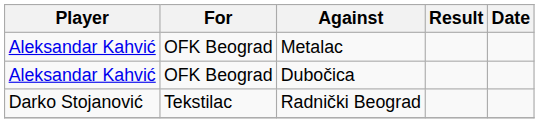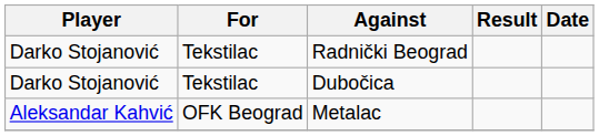rows swapped: Metalac <-> Radnički Beograd
Dubočica | Player: Aleksandar Kahvić -> Darko Stojanović
Dubočica | For: OFK Beograd -> Tekstilac
